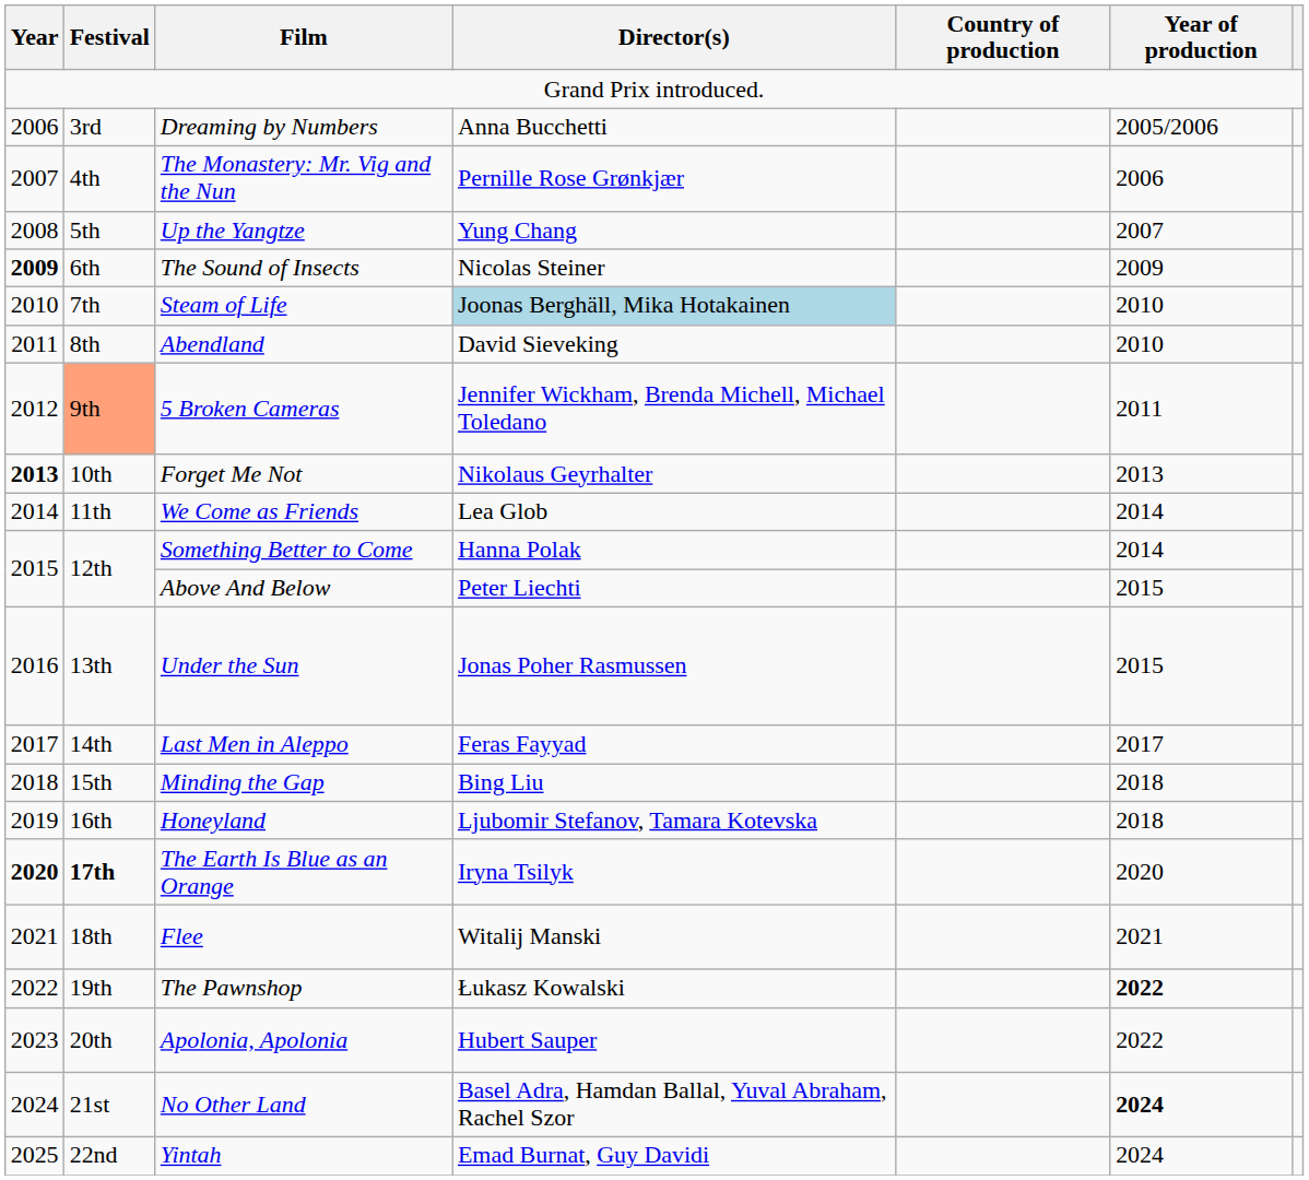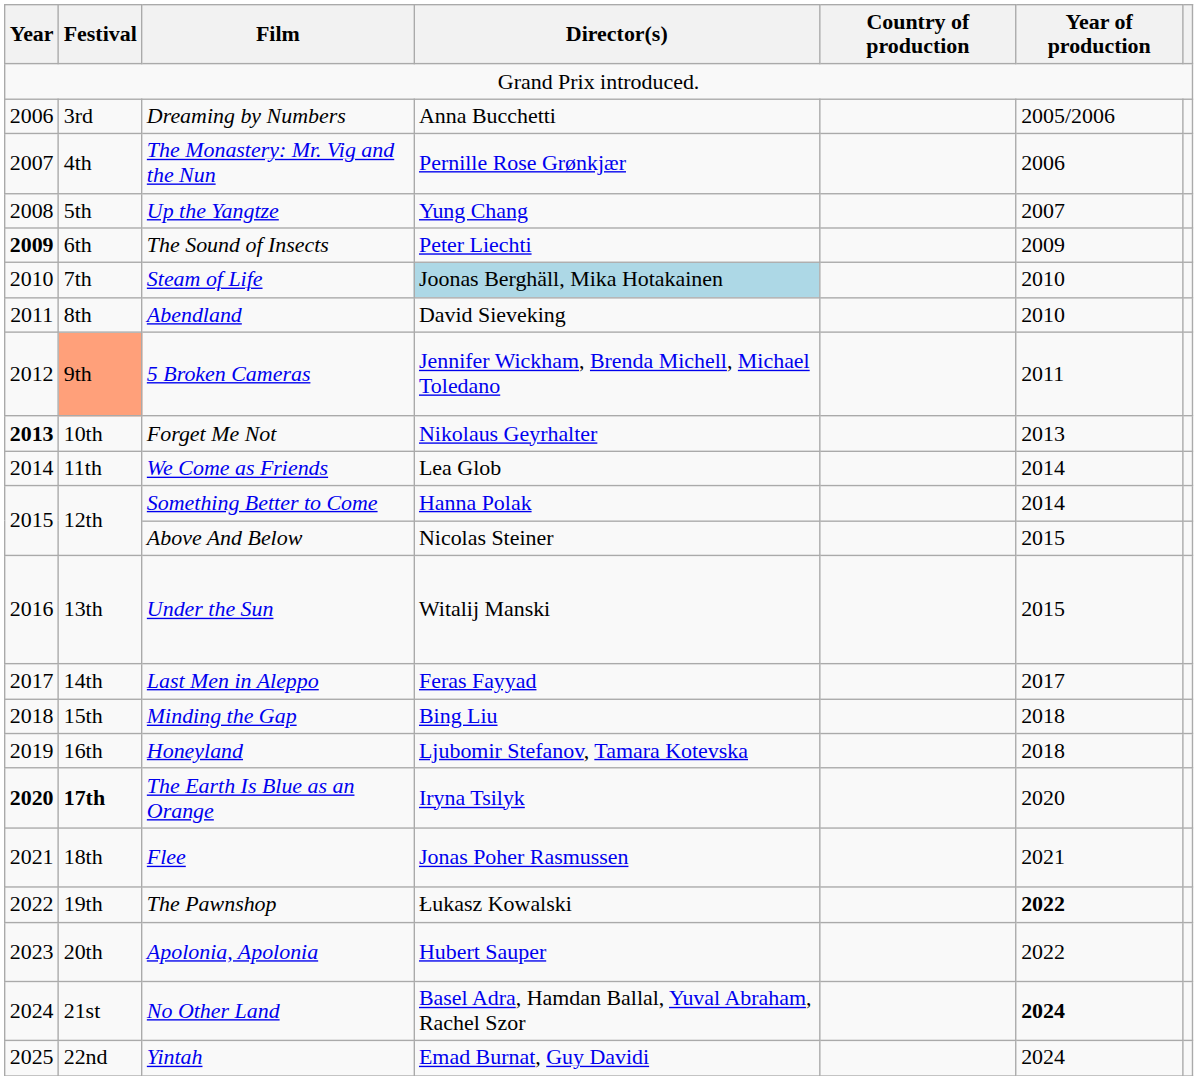The Sound of Insects | Director(s): Nicolas Steiner -> Peter Liechti
Above And Below | Director(s): Peter Liechti -> Nicolas Steiner
Under the Sun | Director(s): Jonas Poher Rasmussen -> Witalij Manski
Flee | Director(s): Witalij Manski -> Jonas Poher Rasmussen
